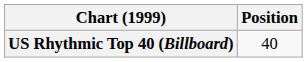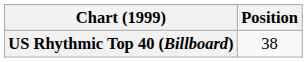US Rhythmic Top 40 (Billboard) | Position: 40 -> 38
